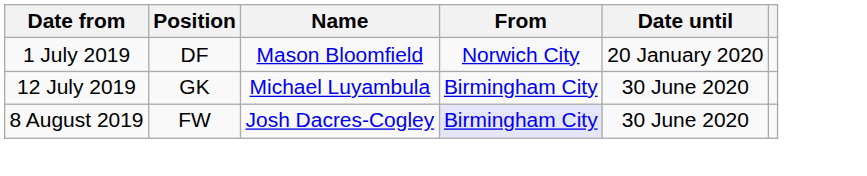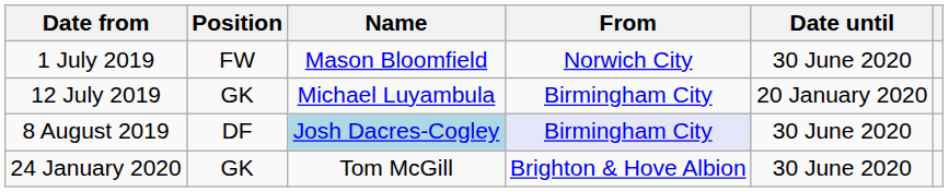1 July 2019 | Position: DF -> FW
1 July 2019 | Date until: 20 January 2020 -> 30 June 2020
12 July 2019 | Date until: 30 June 2020 -> 20 January 2020
8 August 2019 | Position: FW -> DF
8 August 2019 | Name: no background -> lightblue background
+ row: 24 January 2020 | GK | Tom McGill | Brighton & Hove Albion | 30 June 2020
